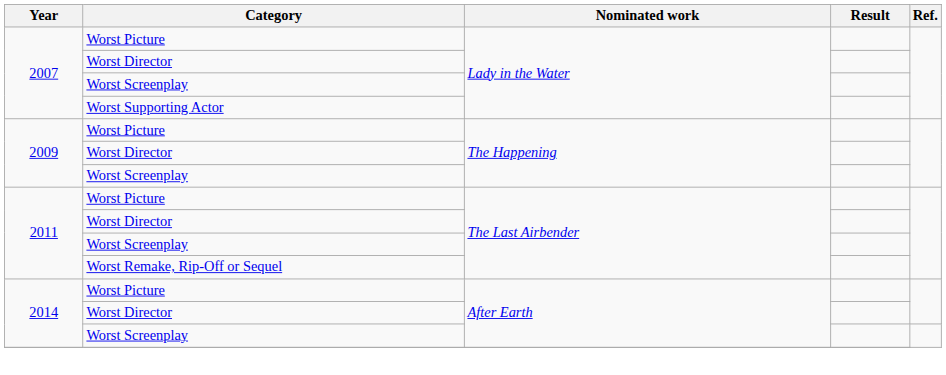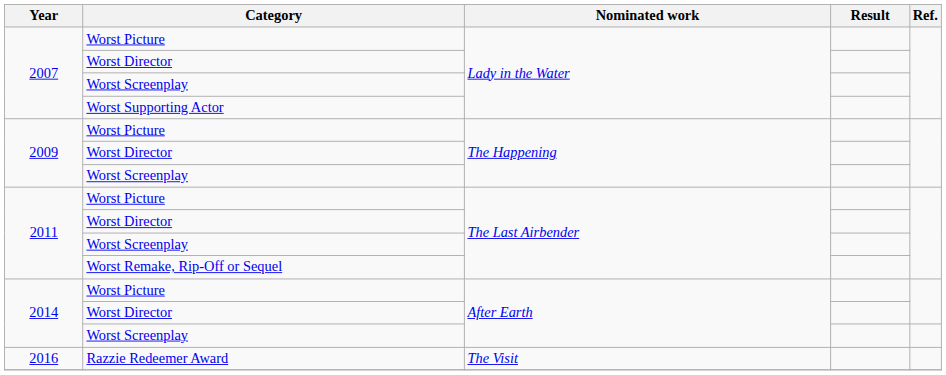+ row: 2016 | Razzie Redeemer Award | The Visit
